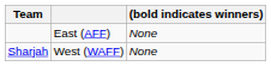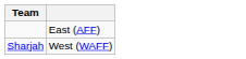- column: (bold indicates winners) | None | None
